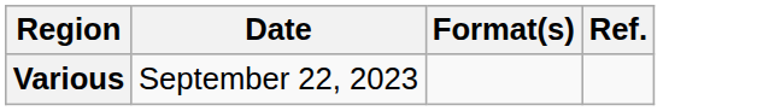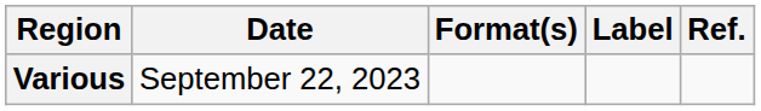+ column: Label
